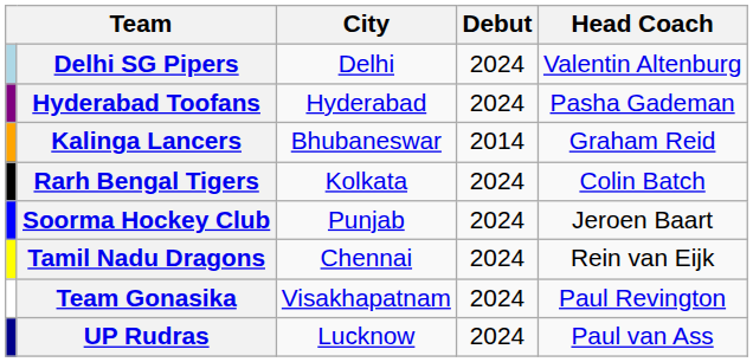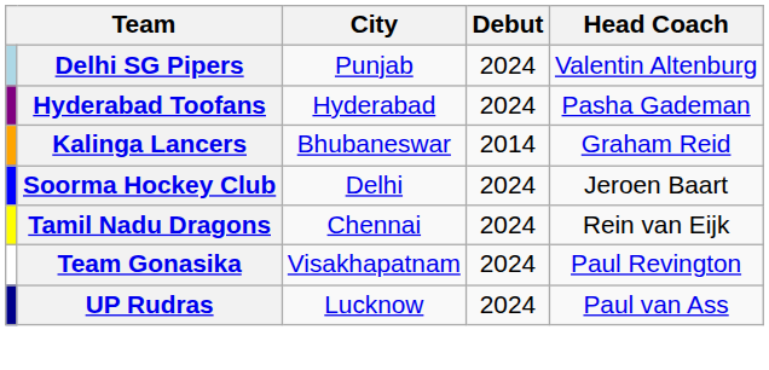Delhi SG Pipers | City: Delhi -> Punjab
- row: Rarh Bengal Tigers | Kolkata | 2024 | Colin Batch
Soorma Hockey Club | City: Punjab -> Delhi
